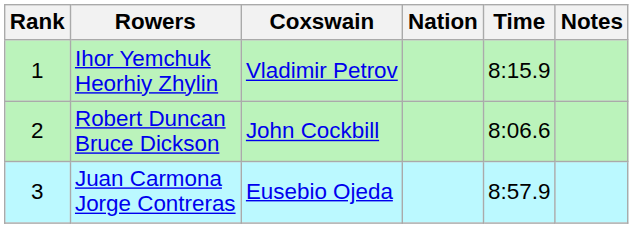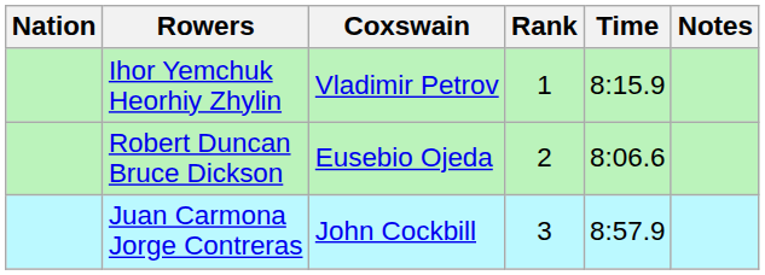columns swapped: Rank <-> Nation
Robert Duncan Bruce Dickson | Coxswain: John Cockbill -> Eusebio Ojeda
Juan Carmona Jorge Contreras | Coxswain: Eusebio Ojeda -> John Cockbill
